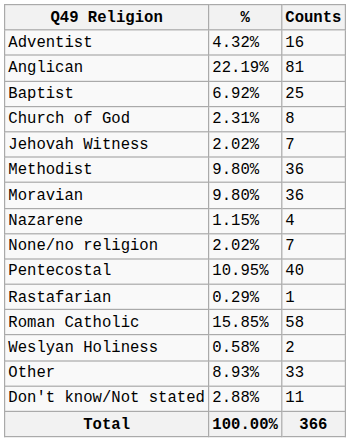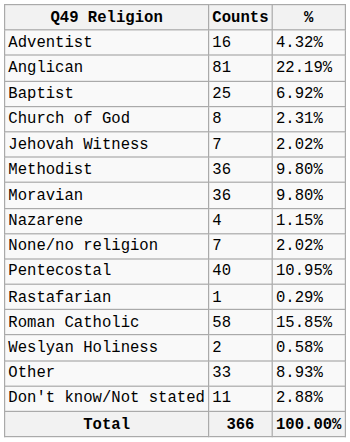columns swapped: Counts <-> %
